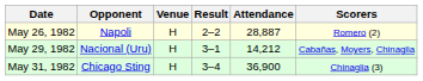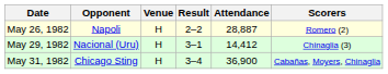May 29, 1982 | Attendance: 14,212 -> 14,412
May 29, 1982 | Scorers: Cabañas, Moyers, Chinaglia -> Chinaglia (3)
May 31, 1982 | Scorers: Chinaglia (3) -> Cabañas, Moyers, Chinaglia
